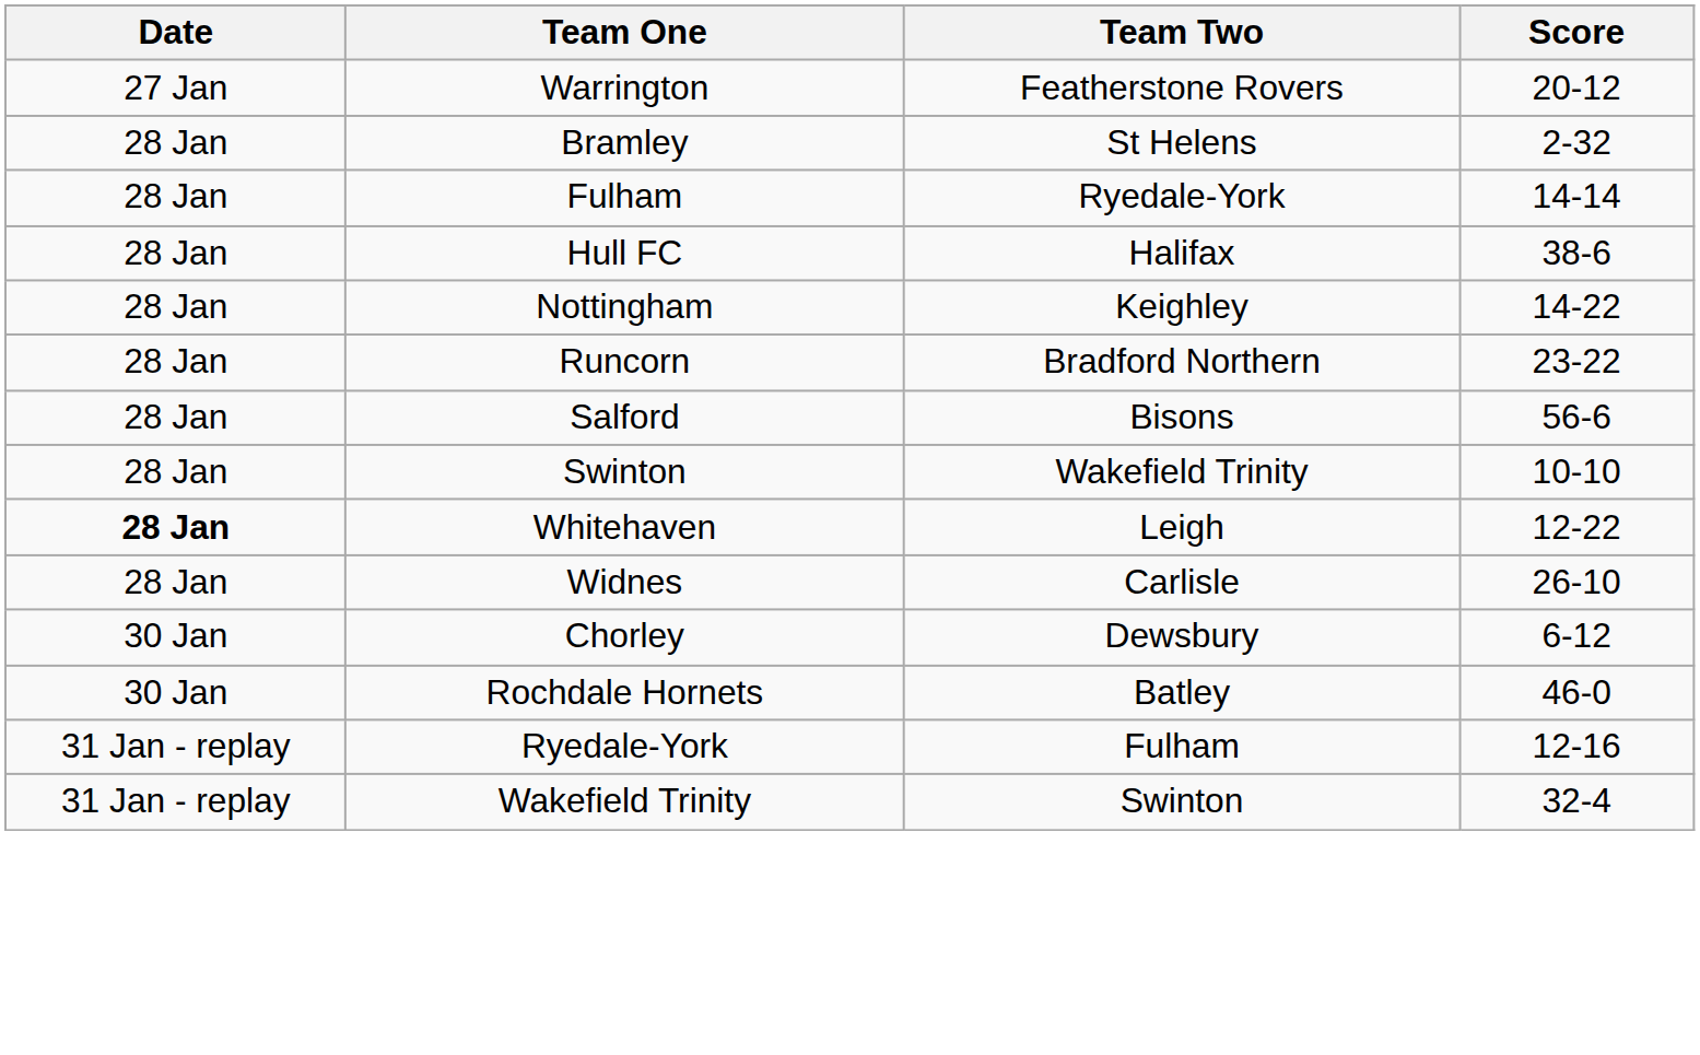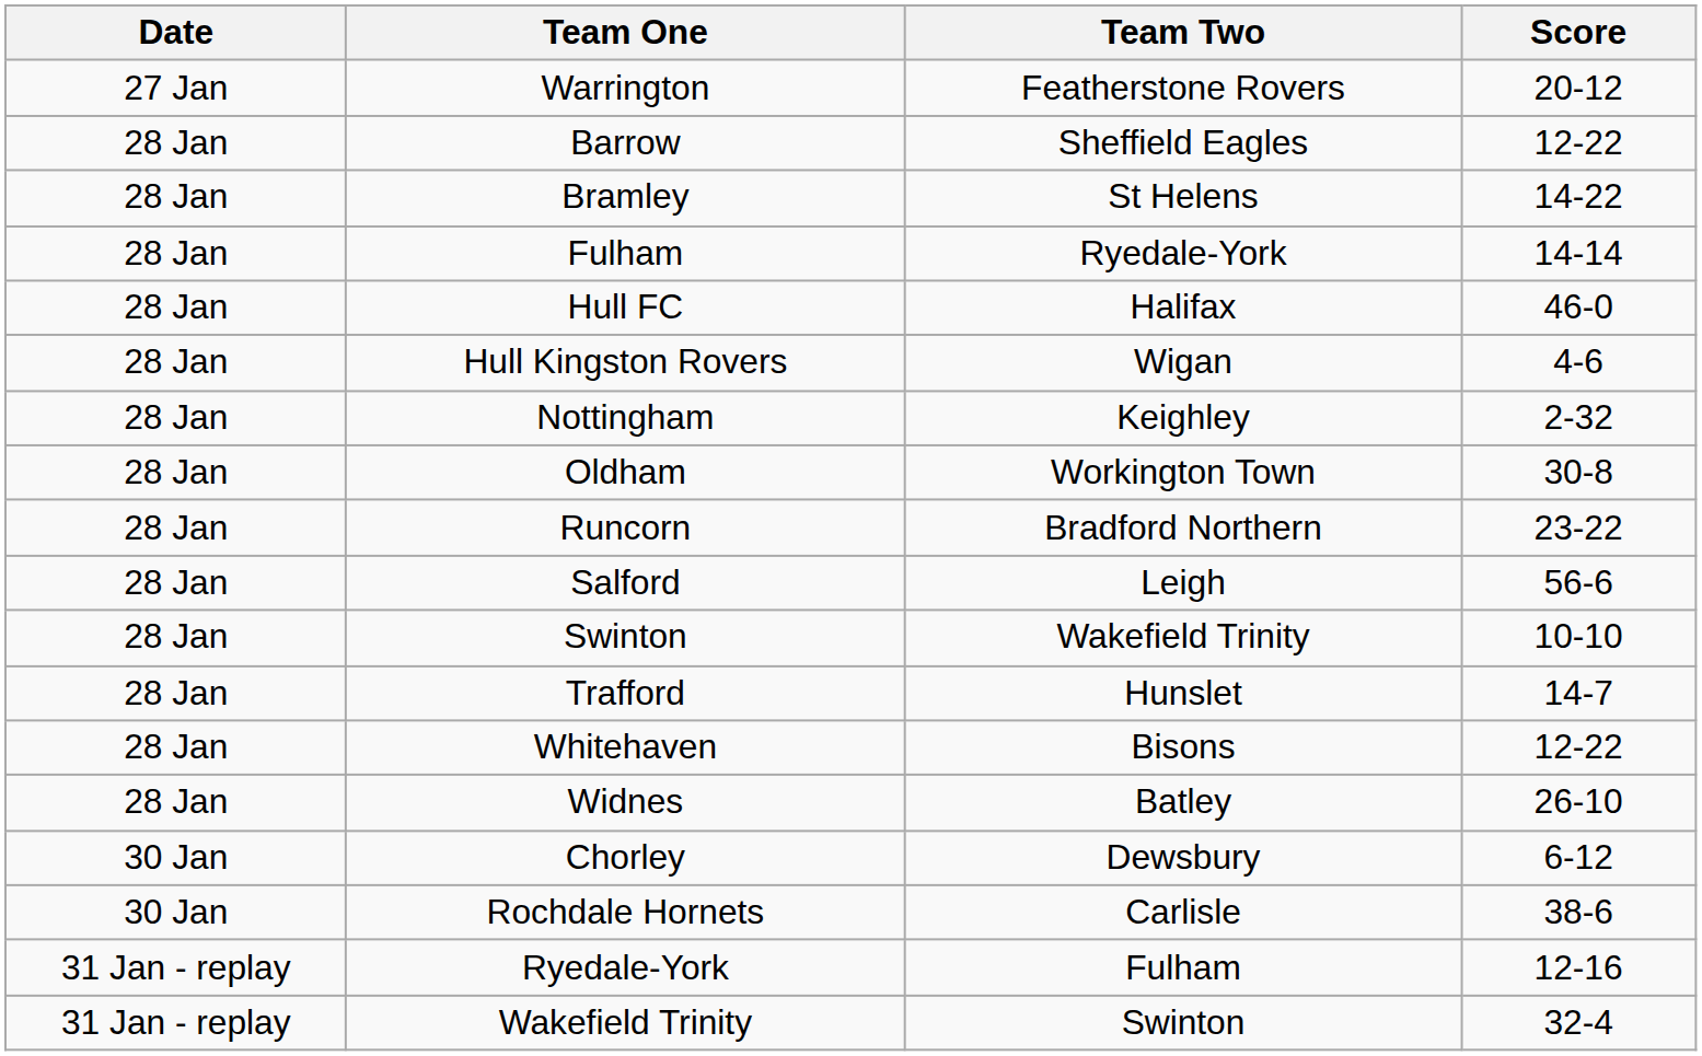+ row: 28 Jan | Barrow | Sheffield Eagles | 12-22
Bramley | Score: 2-32 -> 14-22
Hull FC | Score: 38-6 -> 46-0
+ row: 28 Jan | Hull Kingston Rovers | Wigan | 4-6
Nottingham | Score: 14-22 -> 2-32
+ row: 28 Jan | Oldham | Workington Town | 30-8
Salford | Team Two: Bisons -> Leigh
+ row: 28 Jan | Trafford | Hunslet | 14-7
Whitehaven | Date: bold -> normal
Whitehaven | Team Two: Leigh -> Bisons
Widnes | Team Two: Carlisle -> Batley
Rochdale Hornets | Team Two: Batley -> Carlisle
Rochdale Hornets | Score: 46-0 -> 38-6
